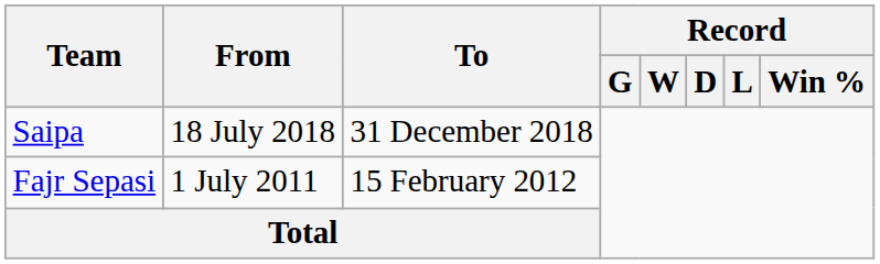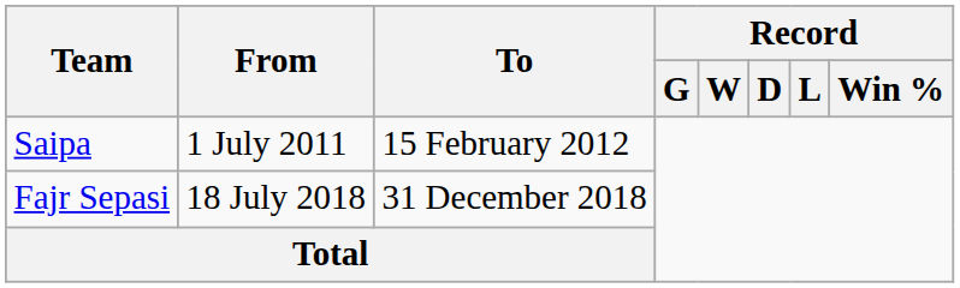Saipa | From: 18 July 2018 -> 1 July 2011
Saipa | To: 31 December 2018 -> 15 February 2012
Fajr Sepasi | From: 1 July 2011 -> 18 July 2018
Fajr Sepasi | To: 15 February 2012 -> 31 December 2018
